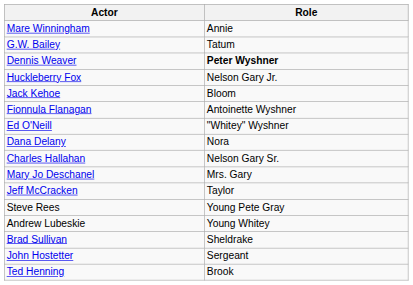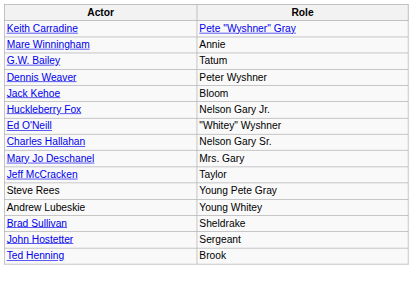+ row: Keith Carradine | Pete "Wyshner" Gray
Dennis Weaver | Role: bold -> normal
rows swapped: Huckleberry Fox <-> Jack Kehoe
- row: Fionnula Flanagan | Antoinette Wyshner
- row: Dana Delany | Nora
